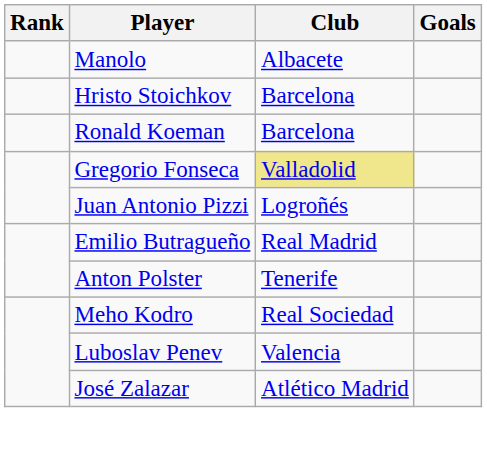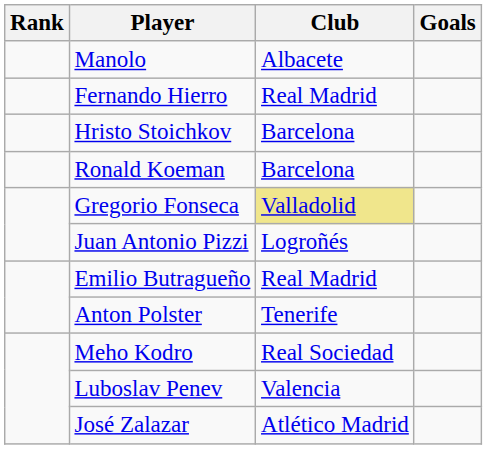+ row: Fernando Hierro | Real Madrid
